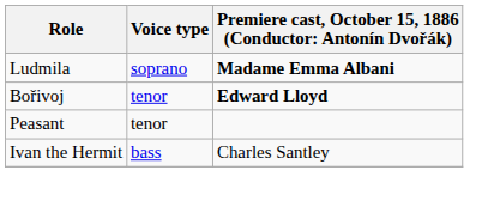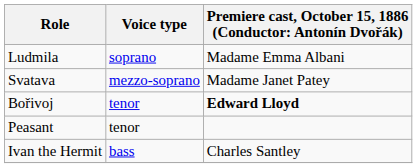Ludmila | column 3: bold -> normal
+ row: Svatava | mezzo-soprano | Madame Janet Patey
